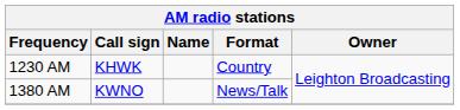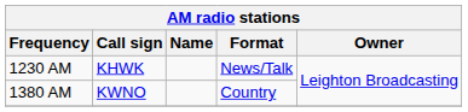1230 AM | Format: Country -> News/Talk
1380 AM | Format: News/Talk -> Country
